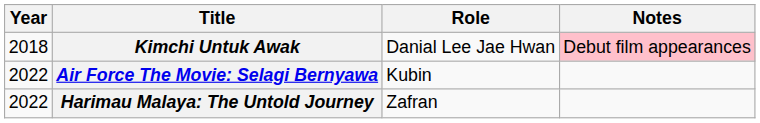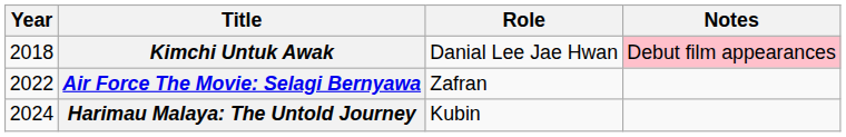Air Force The Movie: Selagi Bernyawa | Role: Kubin -> Zafran
Harimau Malaya: The Untold Journey | Year: 2022 -> 2024
Harimau Malaya: The Untold Journey | Role: Zafran -> Kubin
